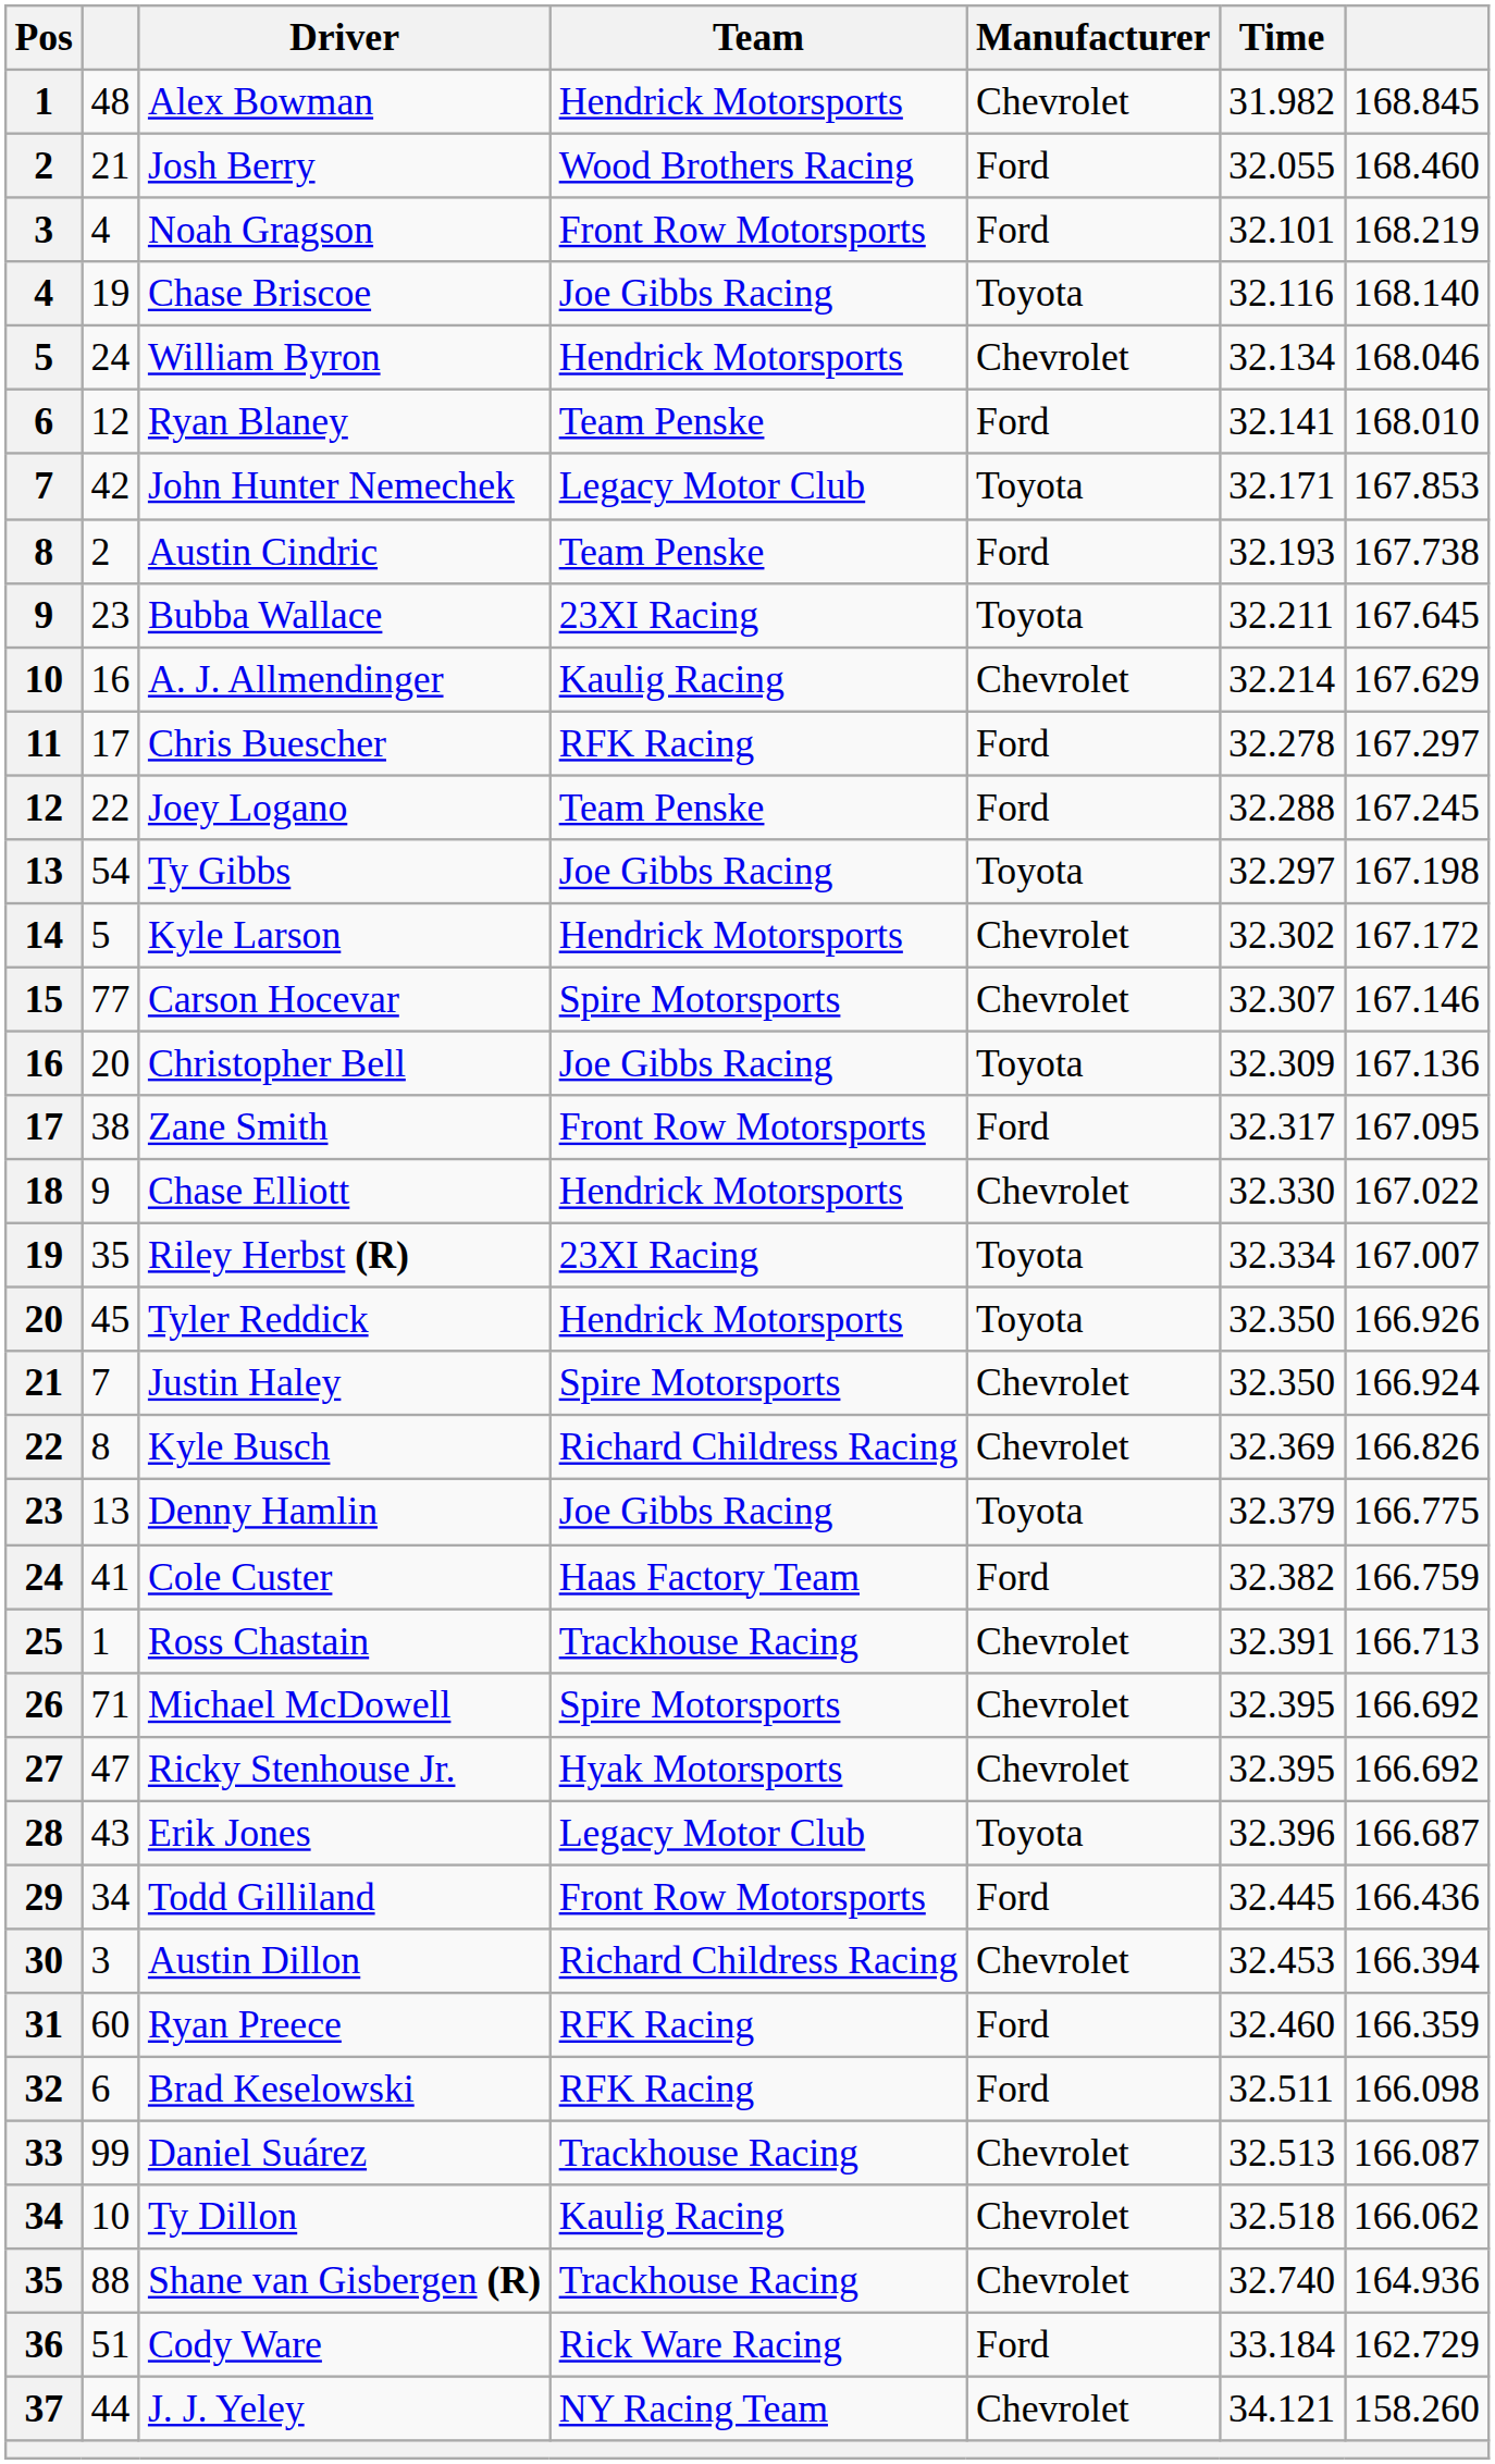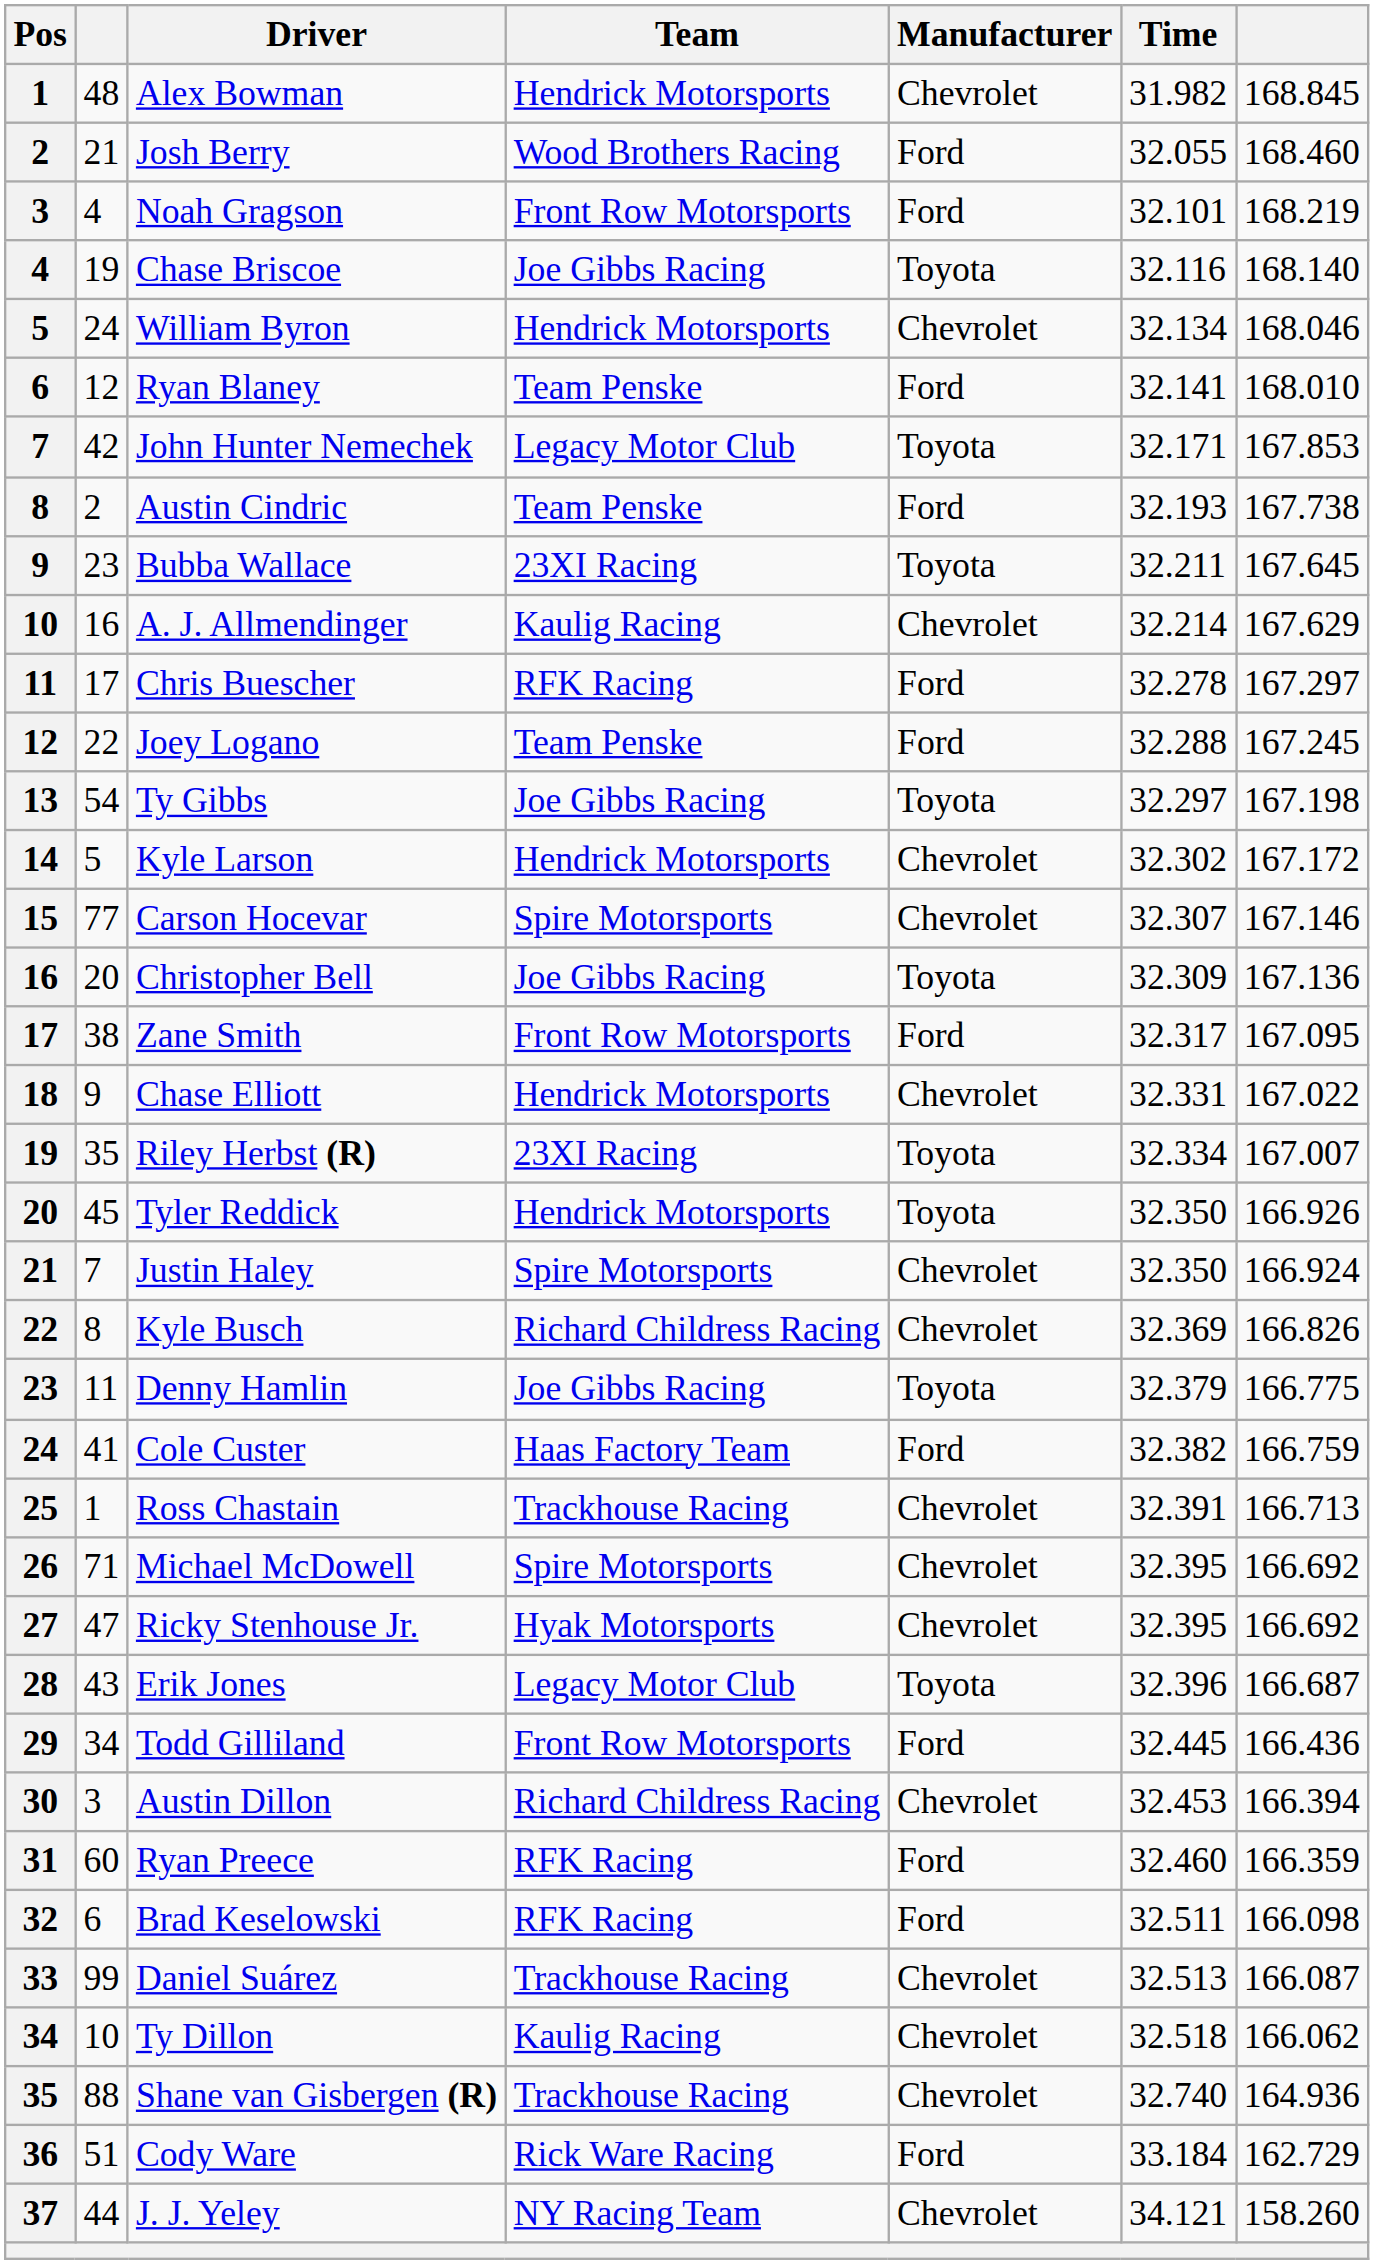Chase Elliott | Time: 32.330 -> 32.331
Denny Hamlin | column 2: 13 -> 11
